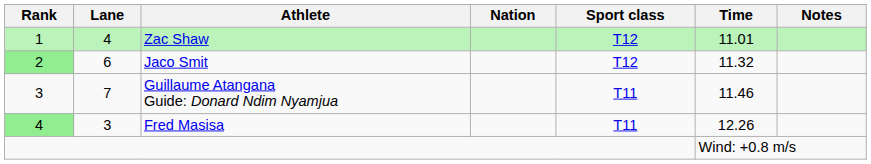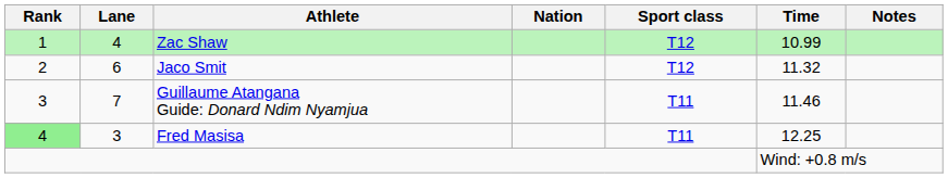Zac Shaw | Time: 11.01 -> 10.99
Jaco Smit | Rank: lightgreen background -> no background
Fred Masisa | Time: 12.26 -> 12.25
